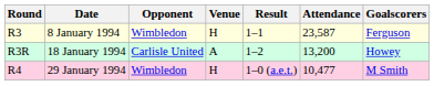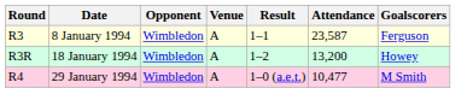8 January 1994 | Venue: H -> A
18 January 1994 | Opponent: Carlisle United -> Wimbledon
29 January 1994 | Venue: H -> A
